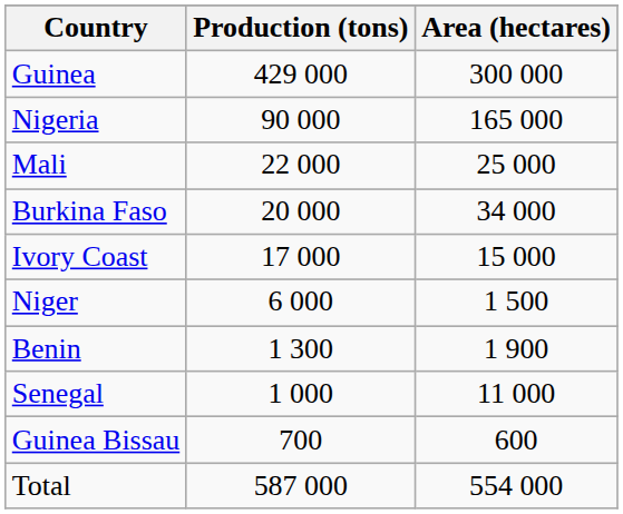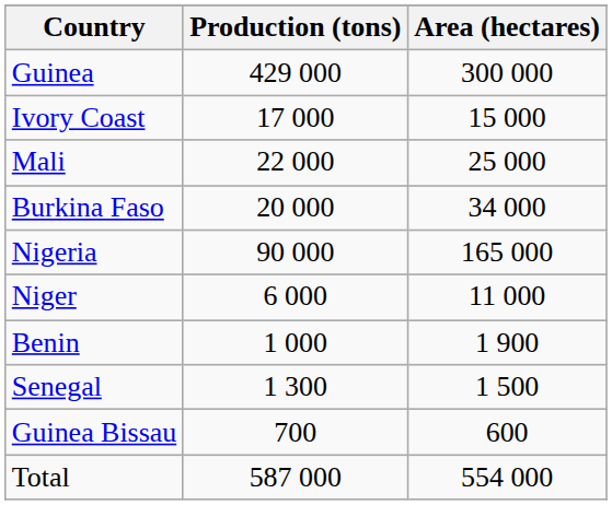rows swapped: Nigeria <-> Ivory Coast
Niger | Area (hectares): 1 500 -> 11 000
Benin | Production (tons): 1 300 -> 1 000
Senegal | Production (tons): 1 000 -> 1 300
Senegal | Area (hectares): 11 000 -> 1 500
